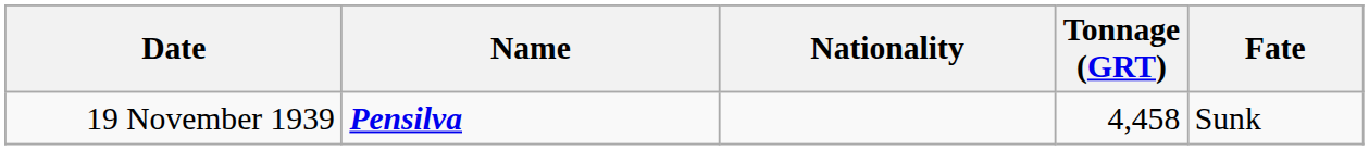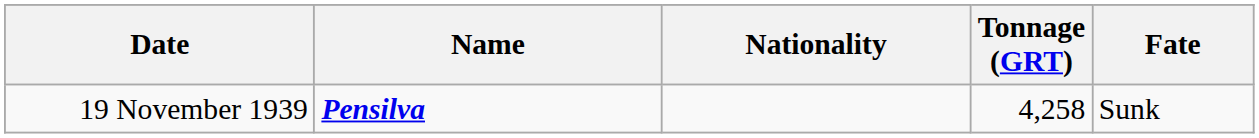19 November 1939 | Tonnage (GRT): 4,458 -> 4,258
